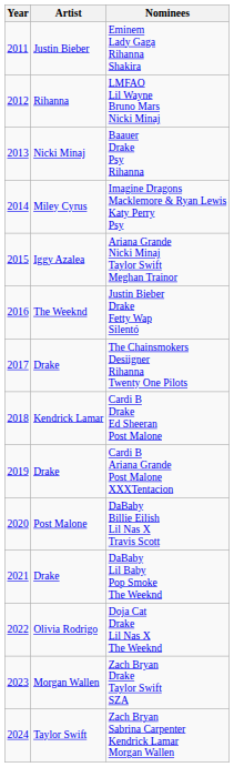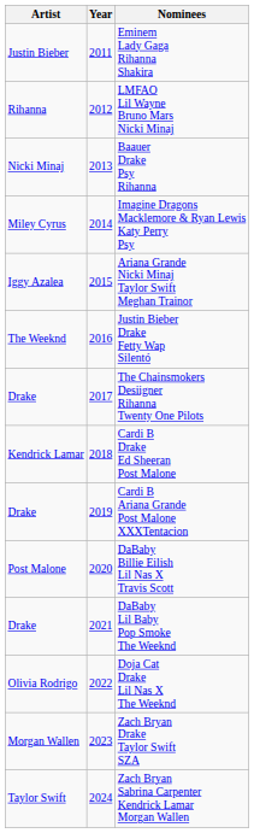columns swapped: Year <-> Artist
